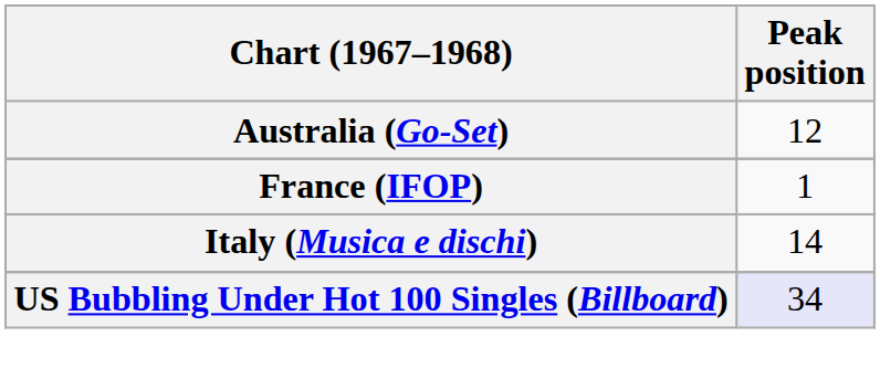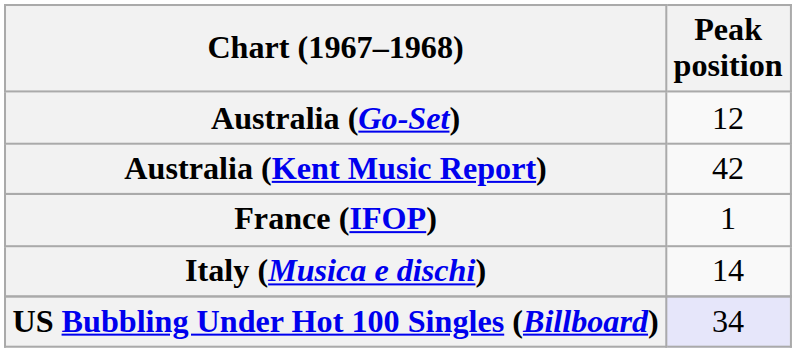+ row: Australia (Kent Music Report) | 42
